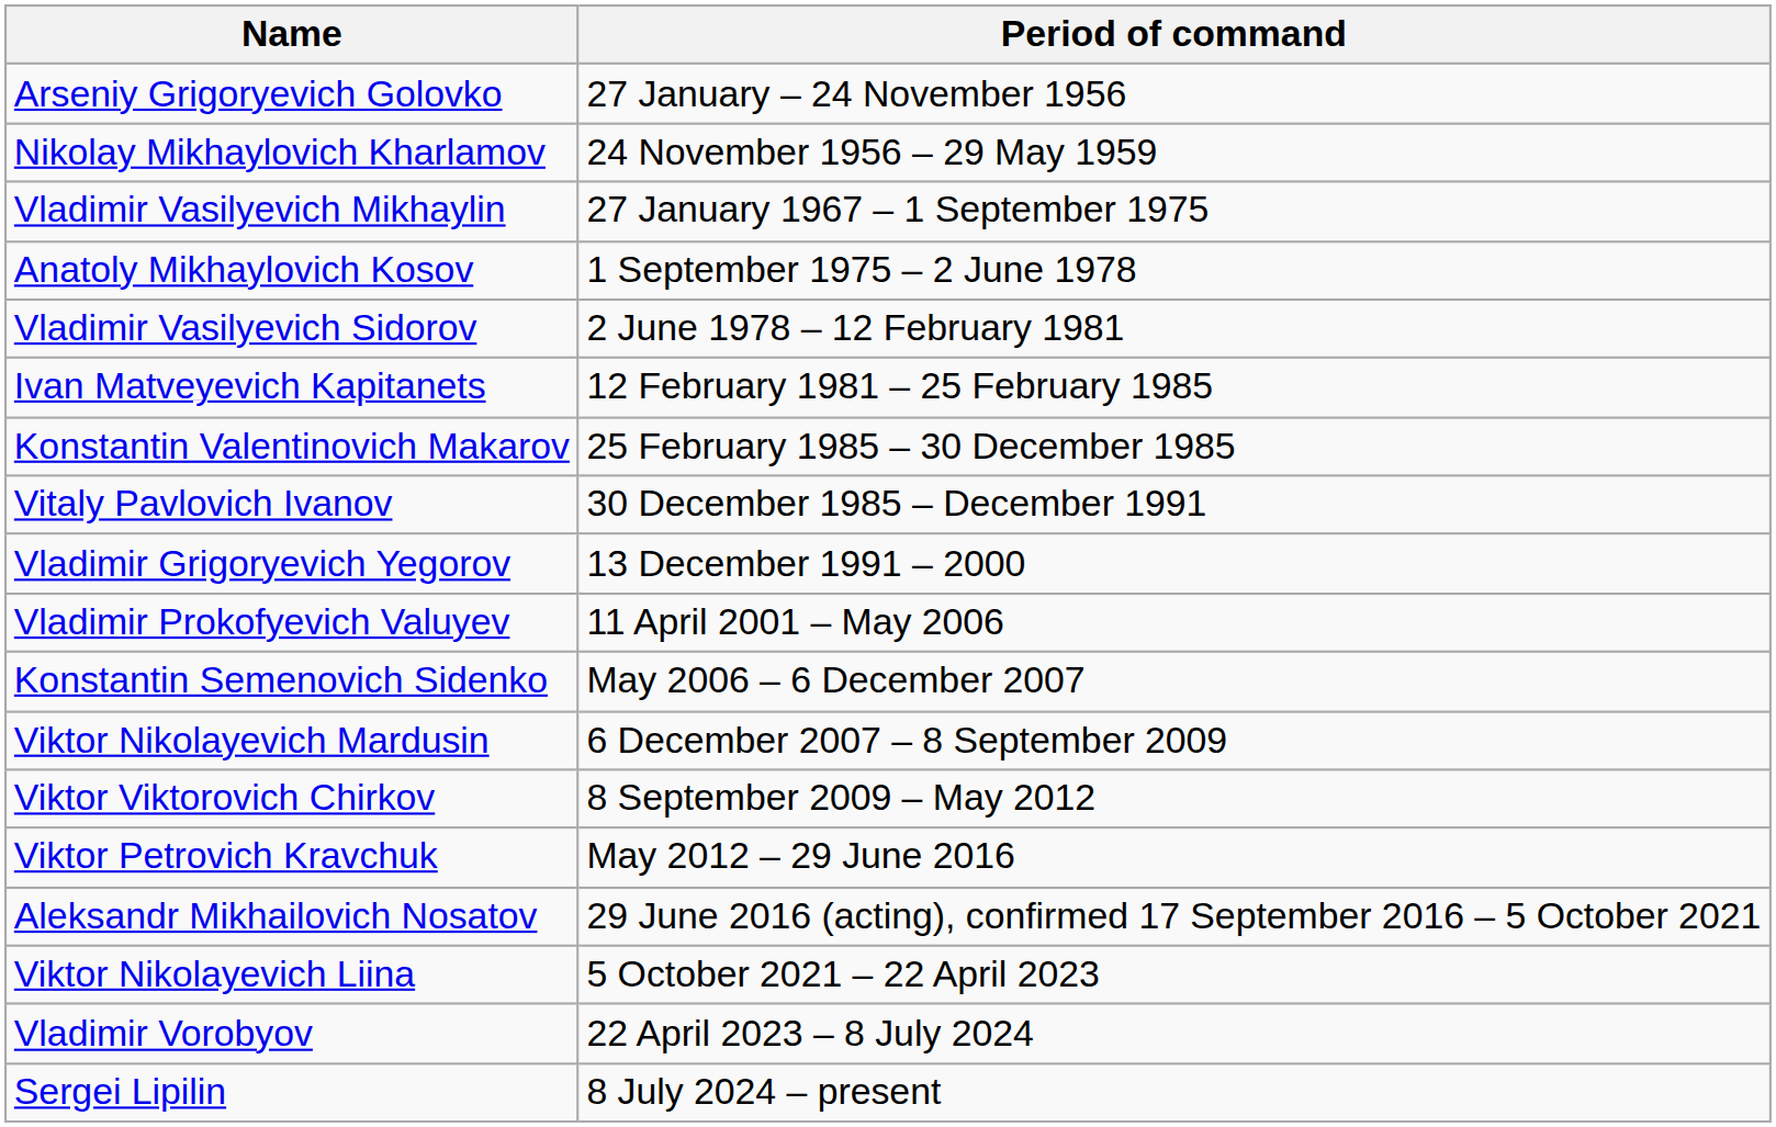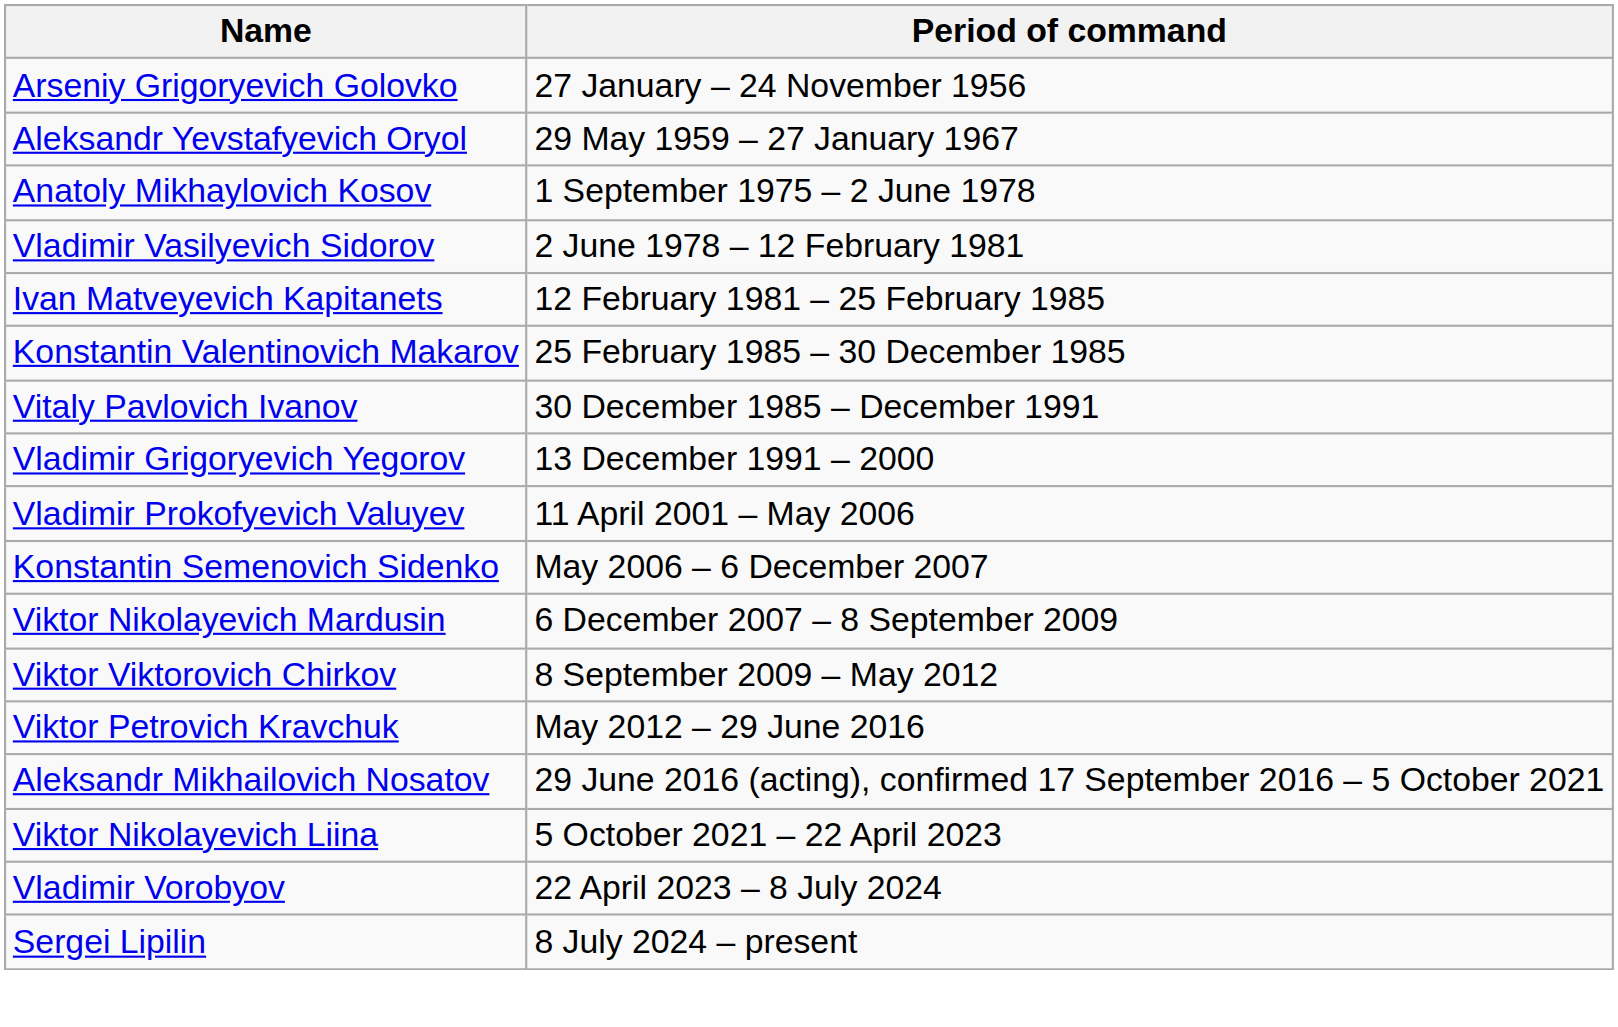- row: Nikolay Mikhaylovich Kharlamov | 24 November 1956 – 29 May 1959
+ row: Aleksandr Yevstafyevich Oryol | 29 May 1959 – 27 January 1967
- row: Vladimir Vasilyevich Mikhaylin | 27 January 1967 – 1 September 1975
